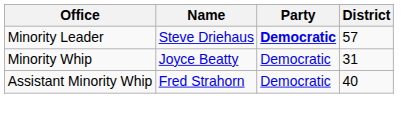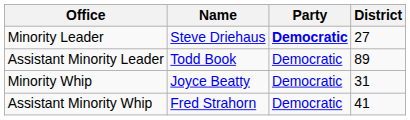Minority Leader | District: 57 -> 27
+ row: Assistant Minority Leader | Todd Book | Democratic | 89
Assistant Minority Whip | District: 40 -> 41
